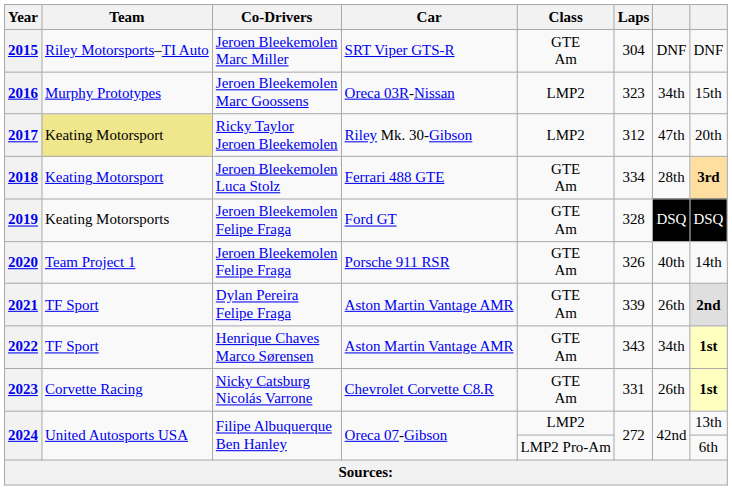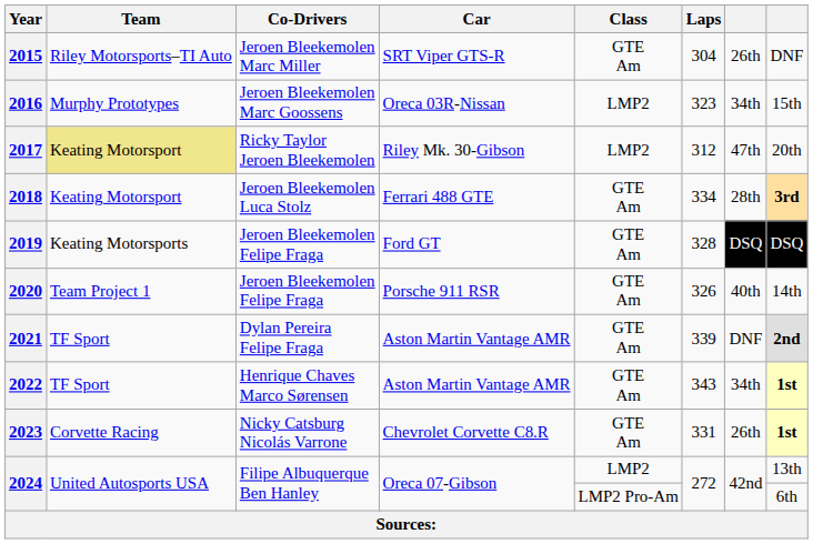2015 | column 7: DNF -> 26th
2021 | column 7: 26th -> DNF
